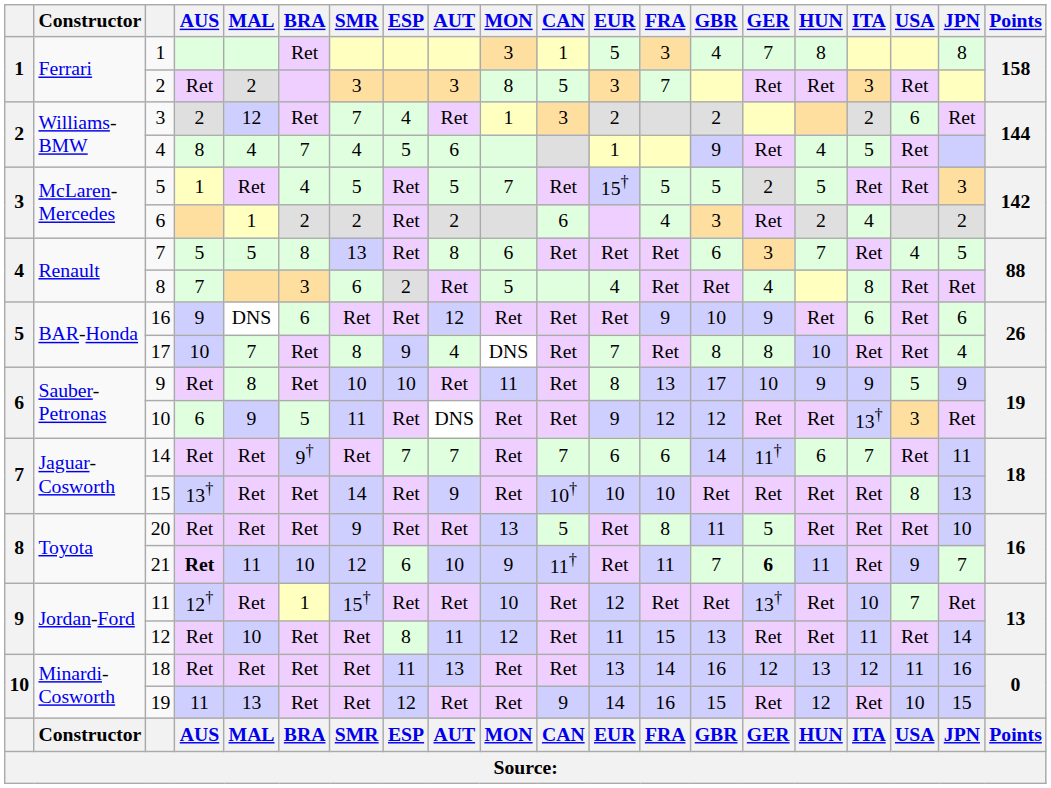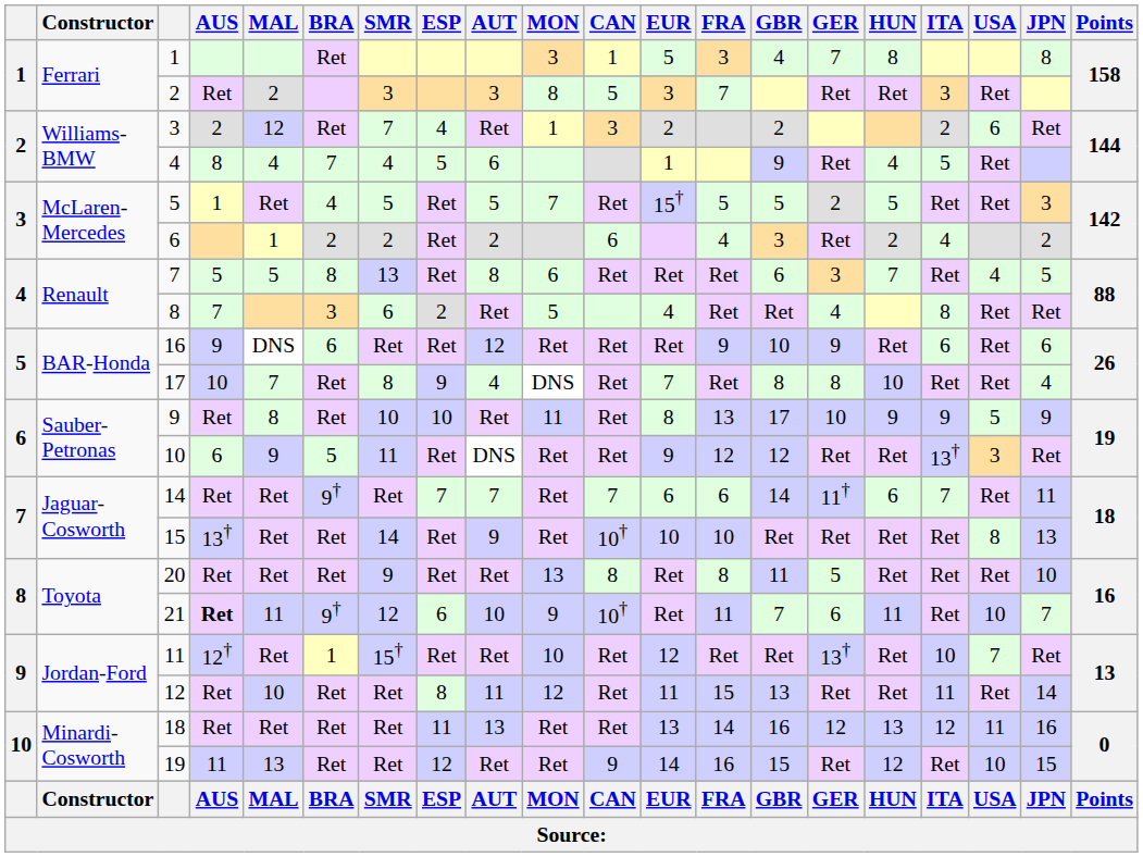20 | CAN: 5 -> 8
21 | BRA: 10 -> 9†
21 | CAN: 11† -> 10†
21 | GER: bold -> normal
21 | USA: 9 -> 10
